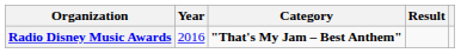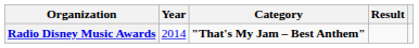Radio Disney Music Awards | Year: 2016 -> 2014
